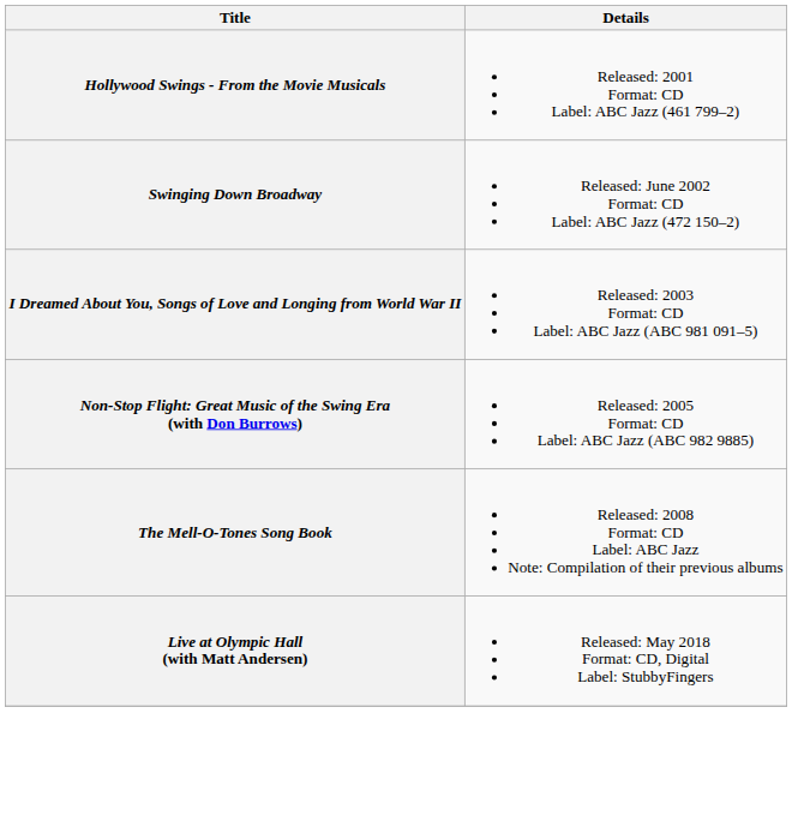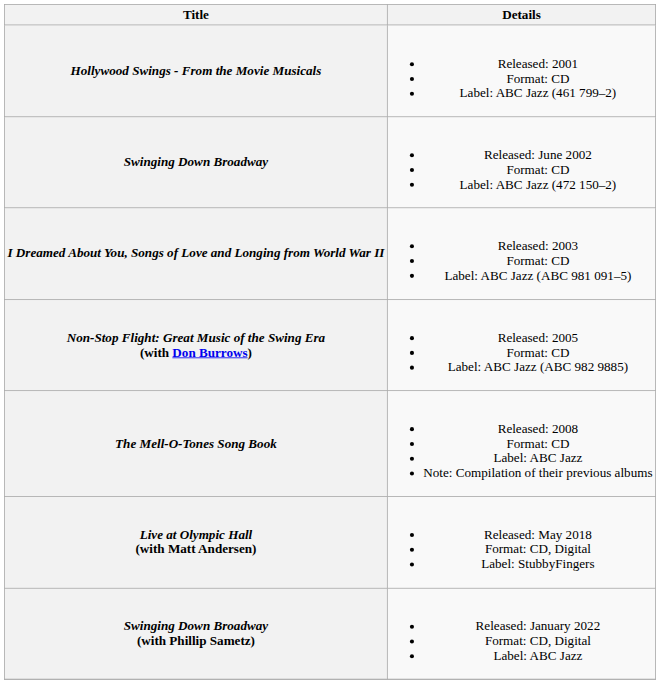+ row: Swinging Down Broadway (with Phillip Sametz) | Released: January 2022 Format: CD, Digital Label: ABC Jazz
